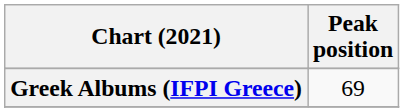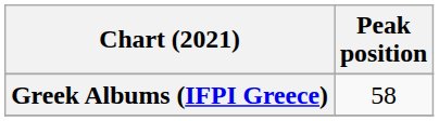Greek Albums (IFPI Greece) | Peak position: 69 -> 58
